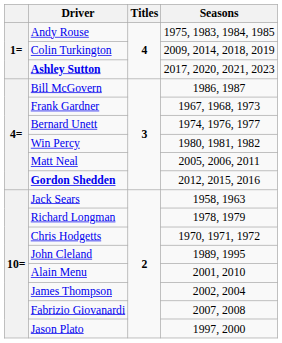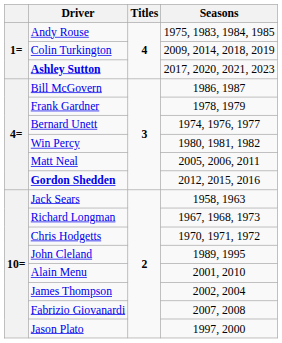Frank Gardner | Seasons: 1967, 1968, 1973 -> 1978, 1979
Richard Longman | Seasons: 1978, 1979 -> 1967, 1968, 1973
